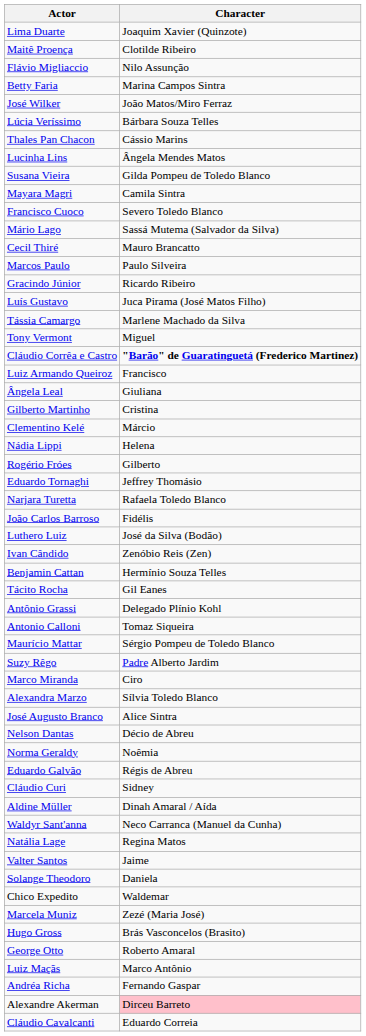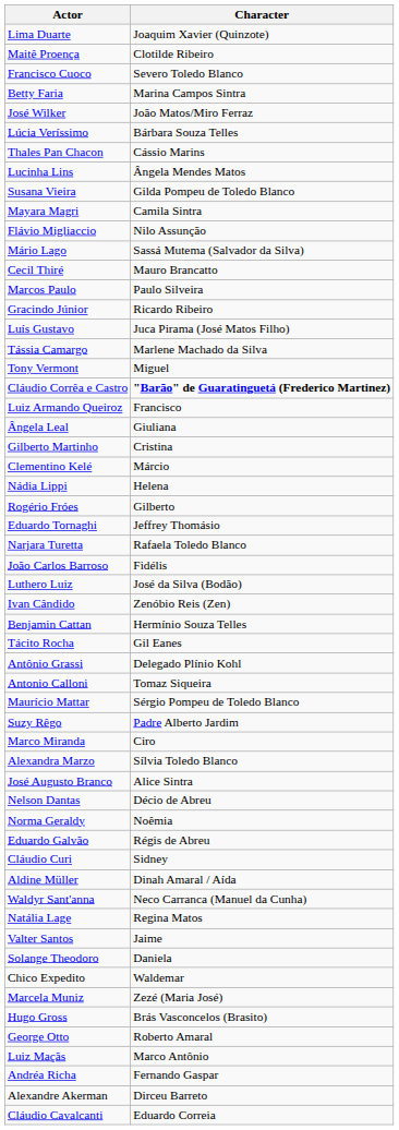rows swapped: Francisco Cuoco <-> Flávio Migliaccio
Alexandre Akerman | Character: pink background -> no background
